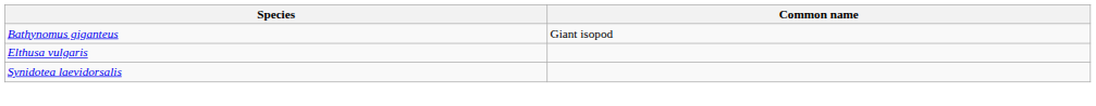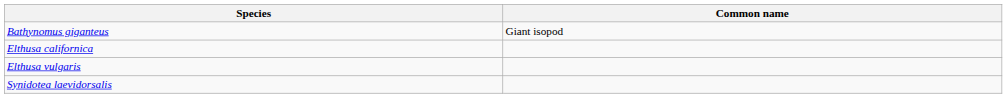+ row: Elthusa californica
